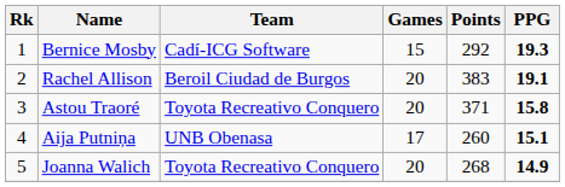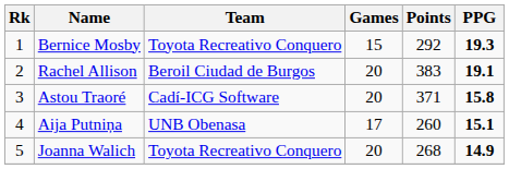Bernice Mosby | Team: Cadí-ICG Software -> Toyota Recreativo Conquero
Astou Traoré | Team: Toyota Recreativo Conquero -> Cadí-ICG Software
